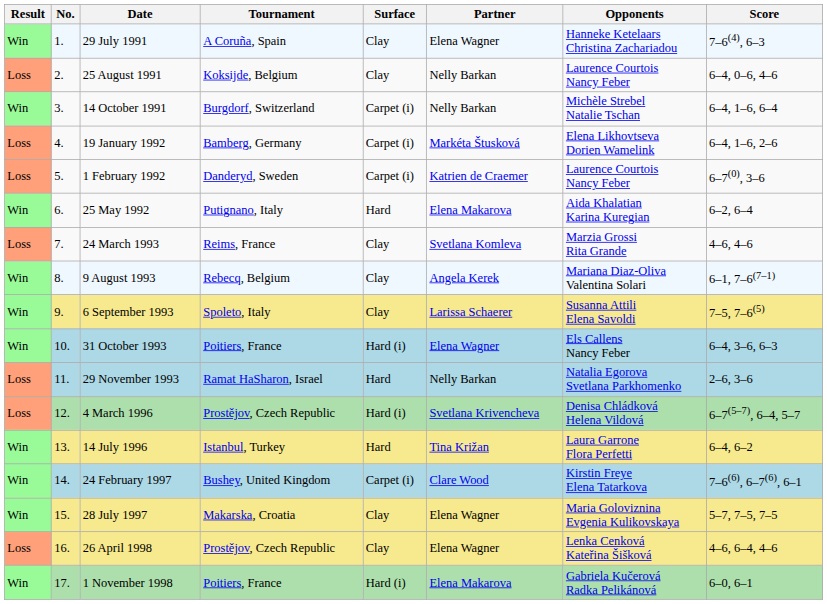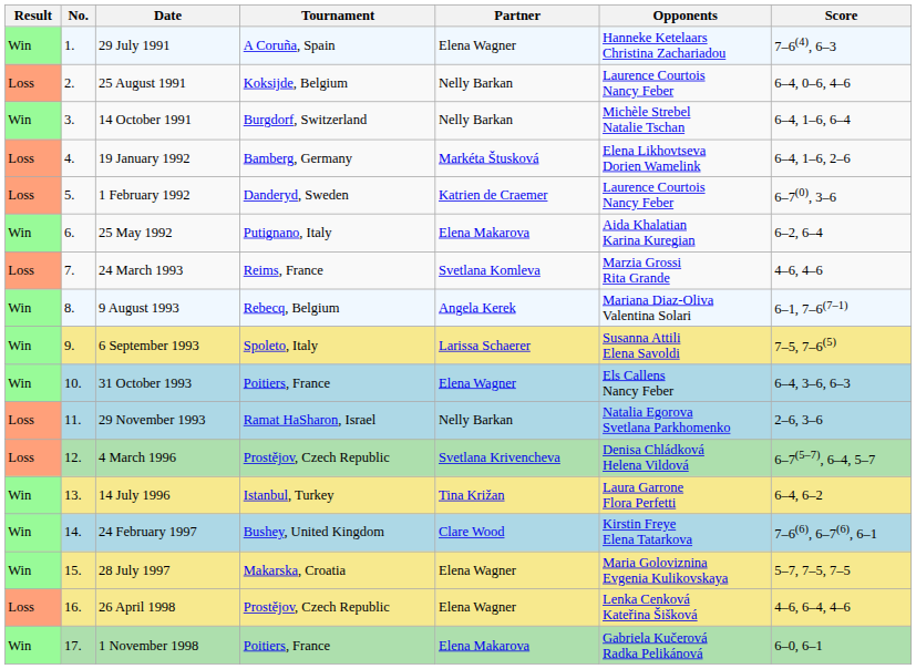- column: Surface | Clay | Clay | Carpet (i) | Carpet (i) | Carpet (i) | Hard | Clay | Clay | Clay | Hard (i) | Hard | Hard (i) | Hard | Carpet (i) | Clay | Clay | Hard (i)
